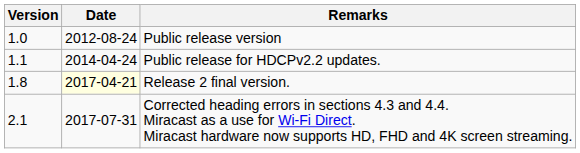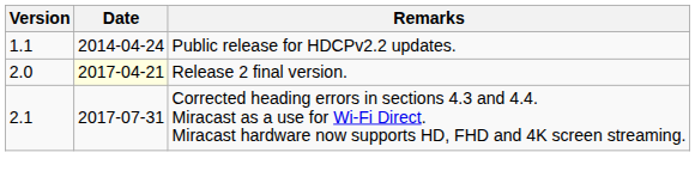- row: 1.0 | 2012-08-24 | Public release version
Release 2 final version. | Version: 1.8 -> 2.0
